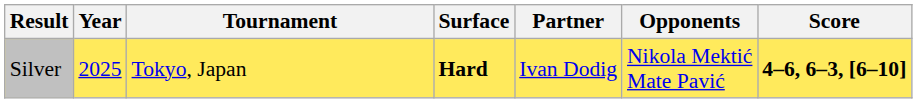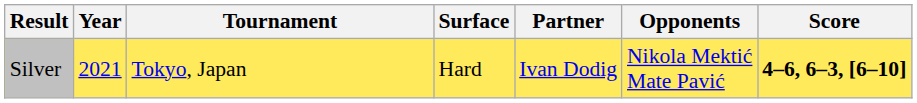Silver | Year: 2025 -> 2021
Silver | Surface: bold -> normal
